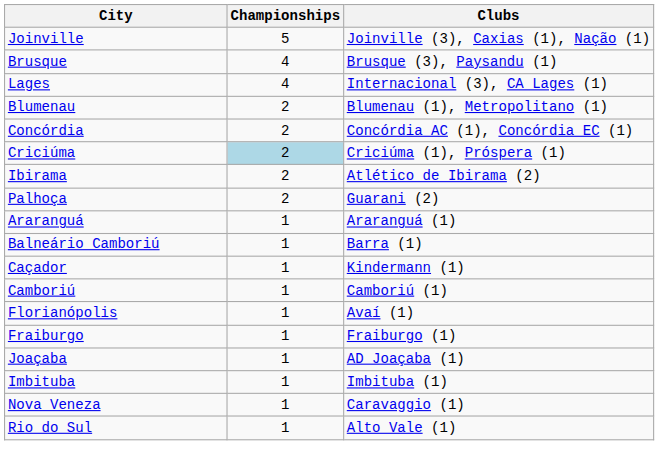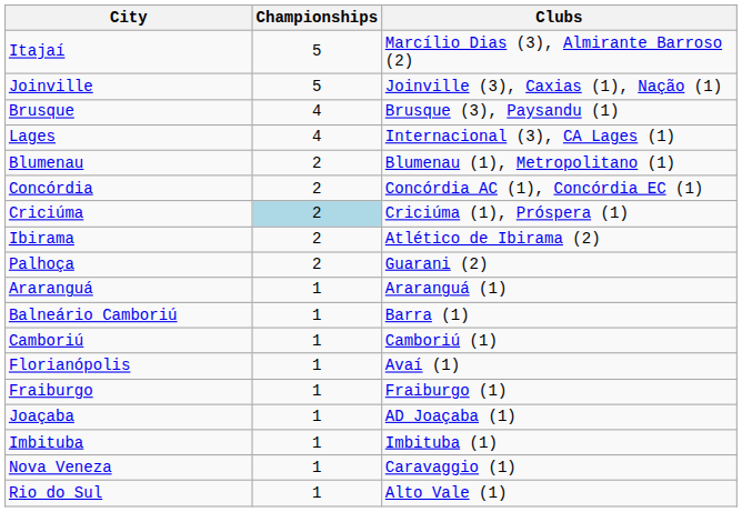+ row: Itajaí | 5 | Marcílio Dias (3), Almirante Barroso (2)
- row: Caçador | 1 | Kindermann (1)
